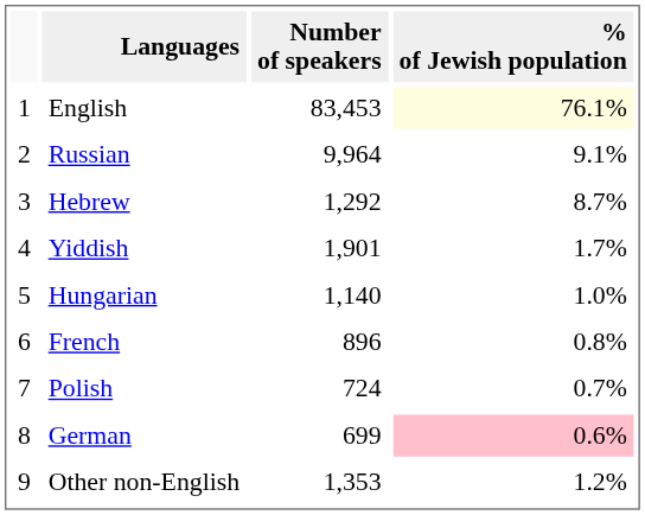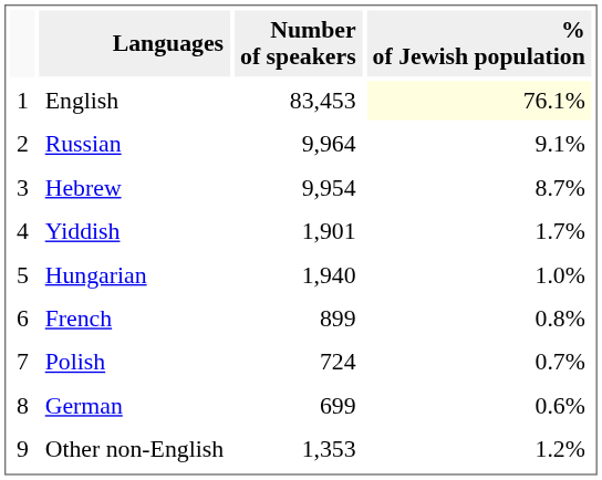Hebrew | Number of speakers: 1,292 -> 9,954
Hungarian | Number of speakers: 1,140 -> 1,940
French | Number of speakers: 896 -> 899
German | % of Jewish population: pink background -> no background
